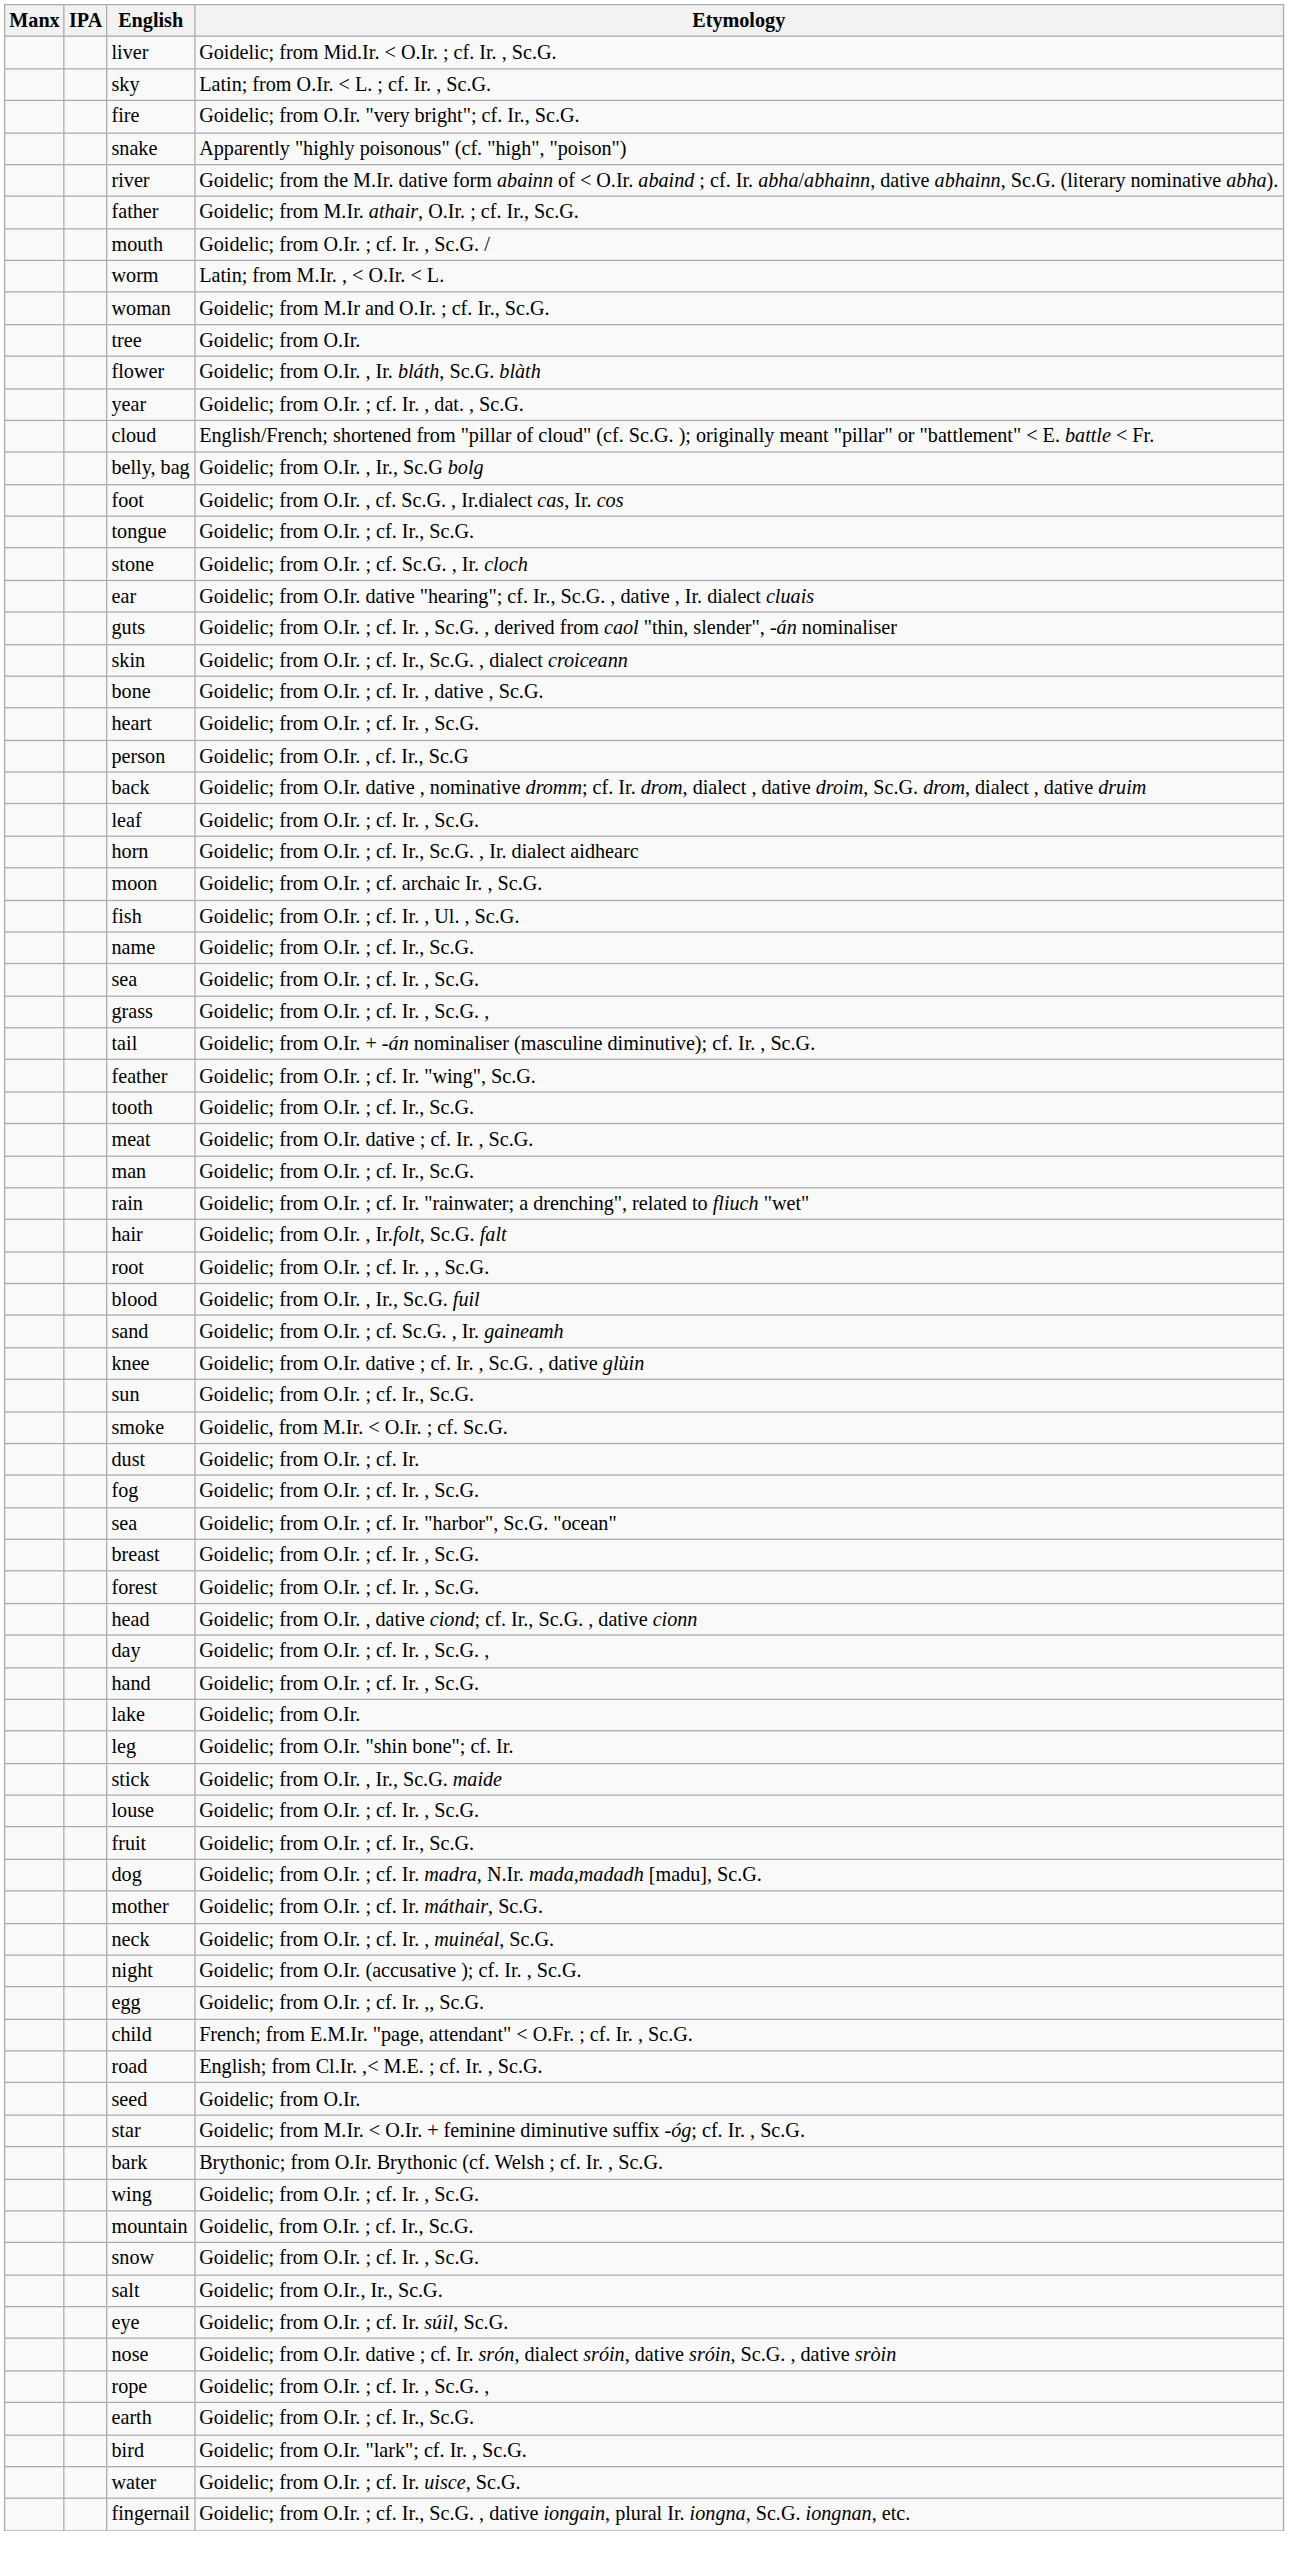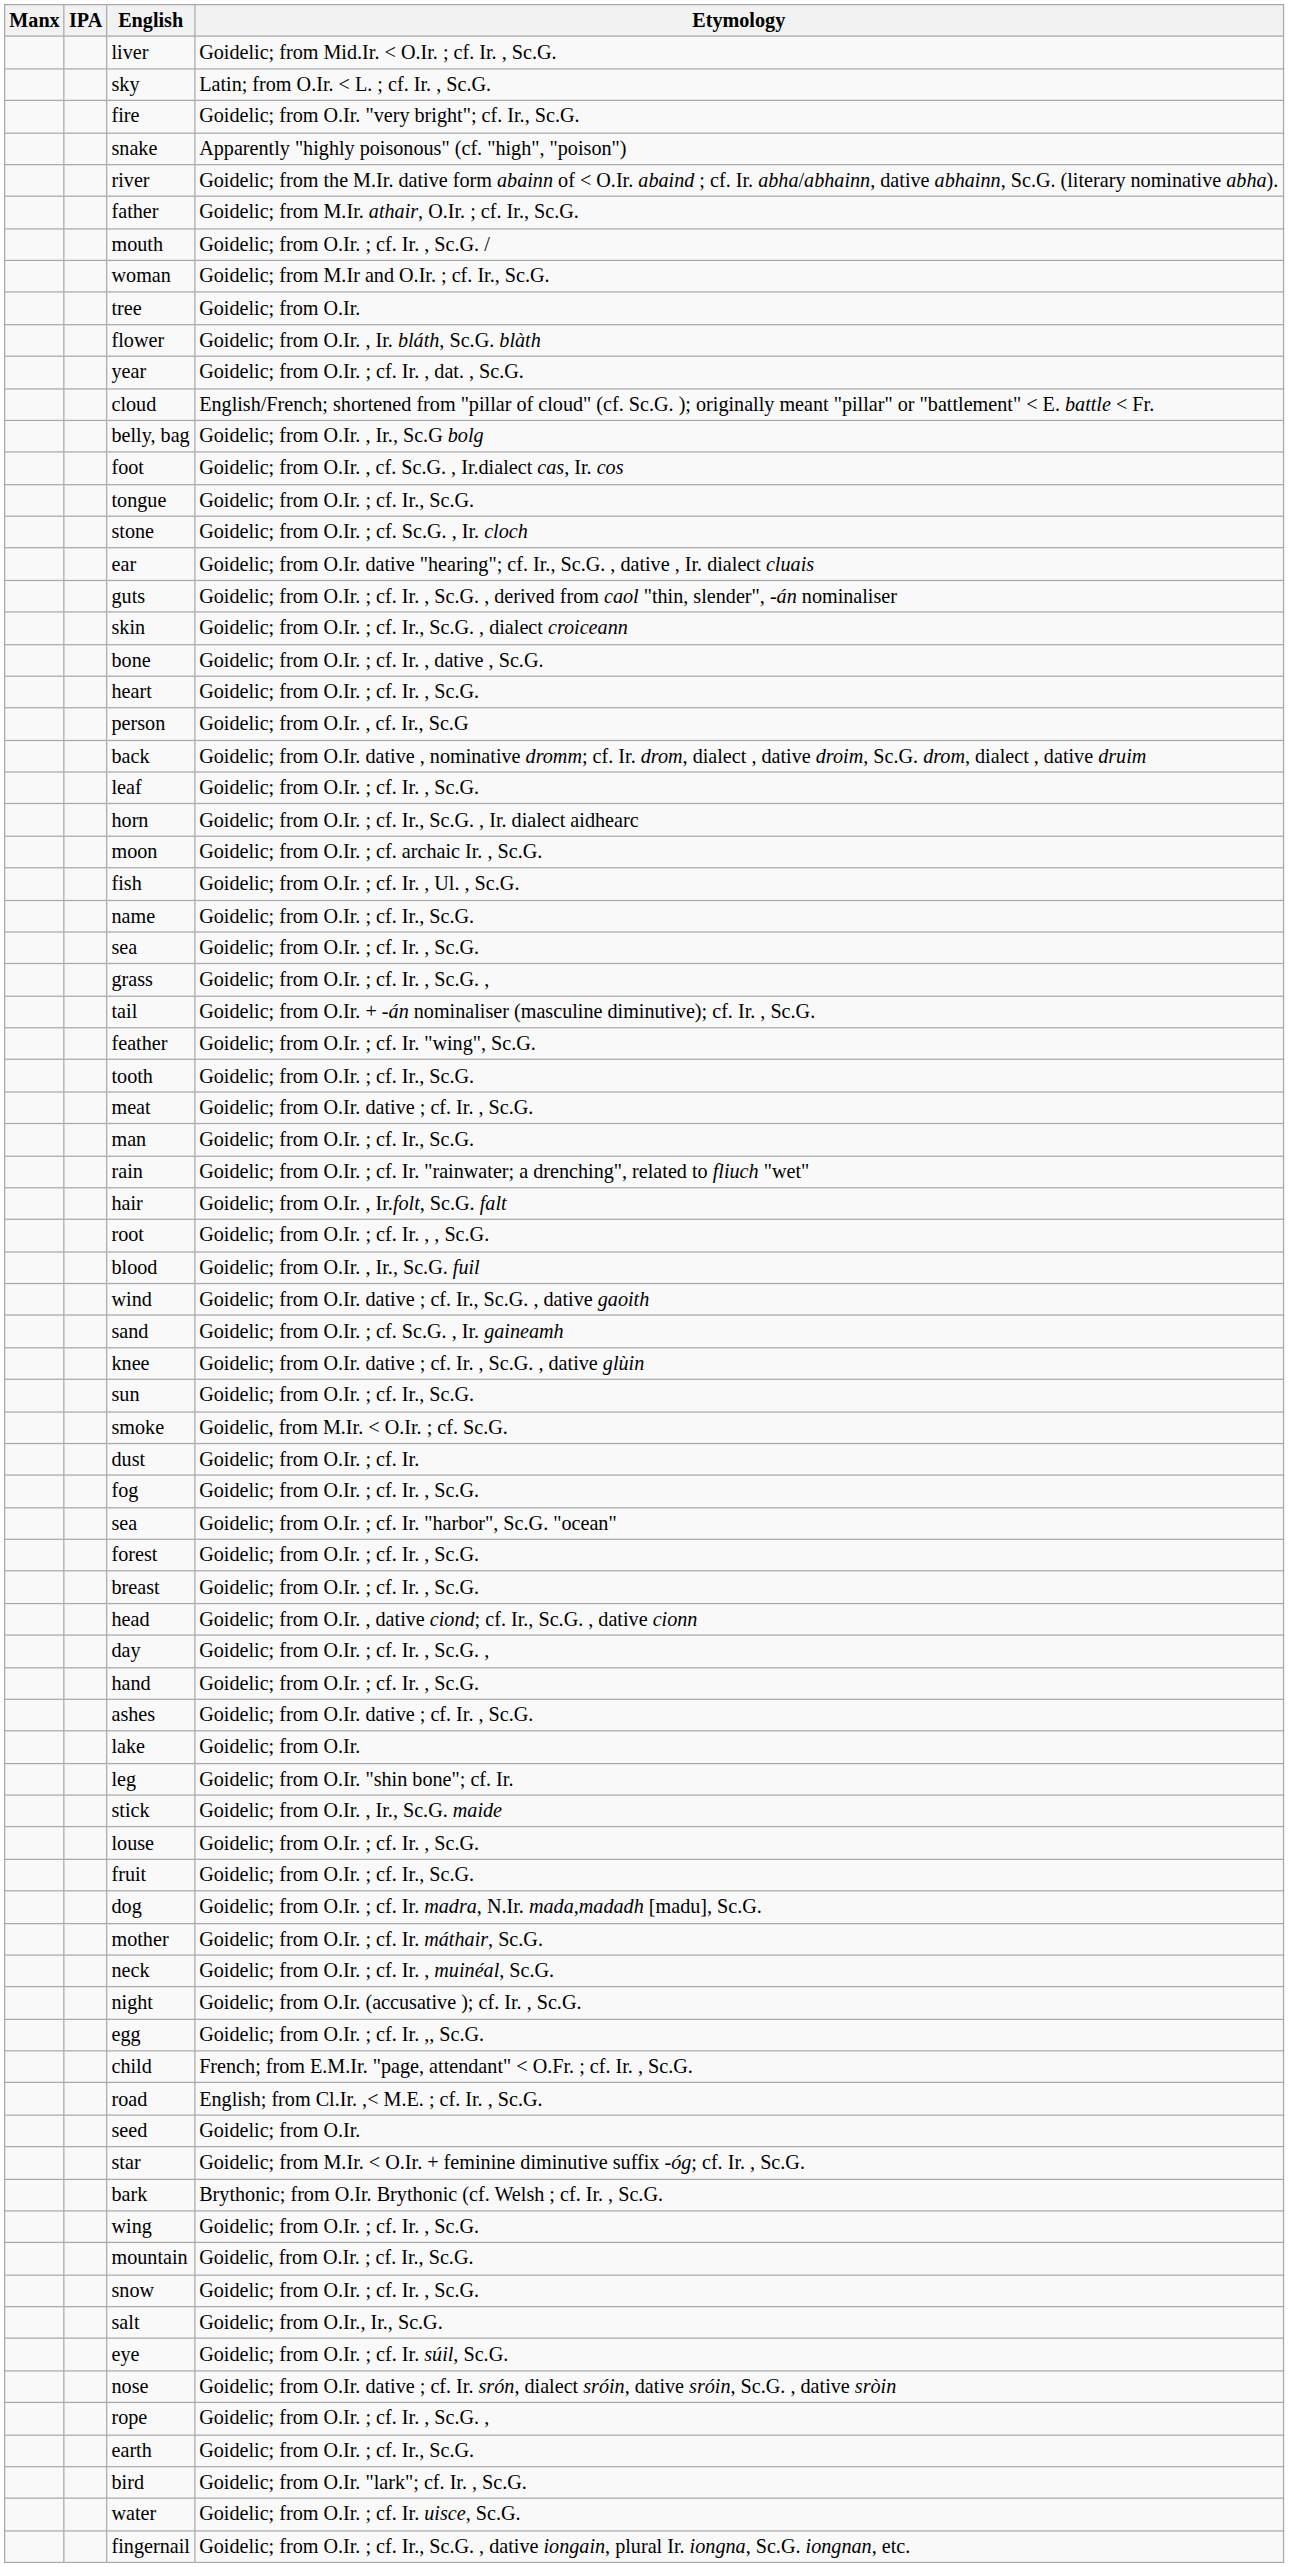- row: worm | Latin; from M.Ir. , < O.Ir. < L.
+ row: wind | Goidelic; from O.Ir. dative ; cf. Ir., Sc.G. , dative gaoith
rows swapped: breast <-> forest
+ row: ashes | Goidelic; from O.Ir. dative ; cf. Ir. , Sc.G.
